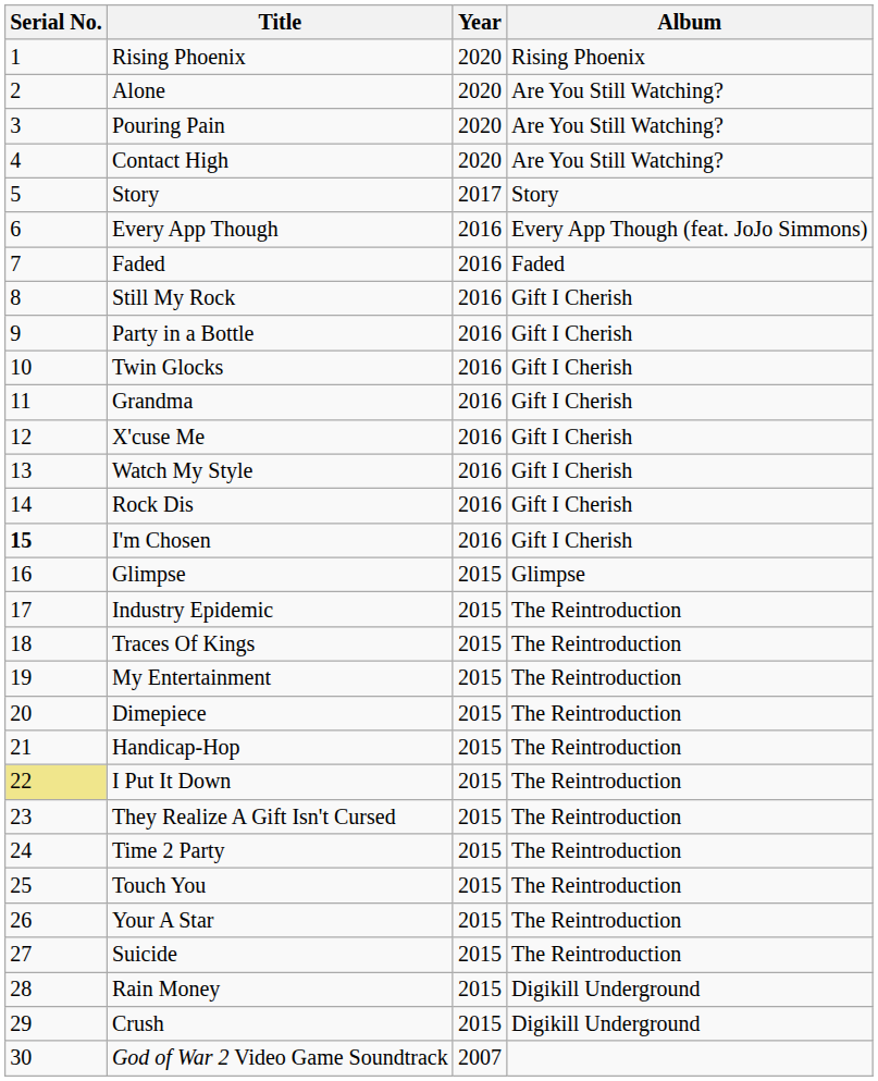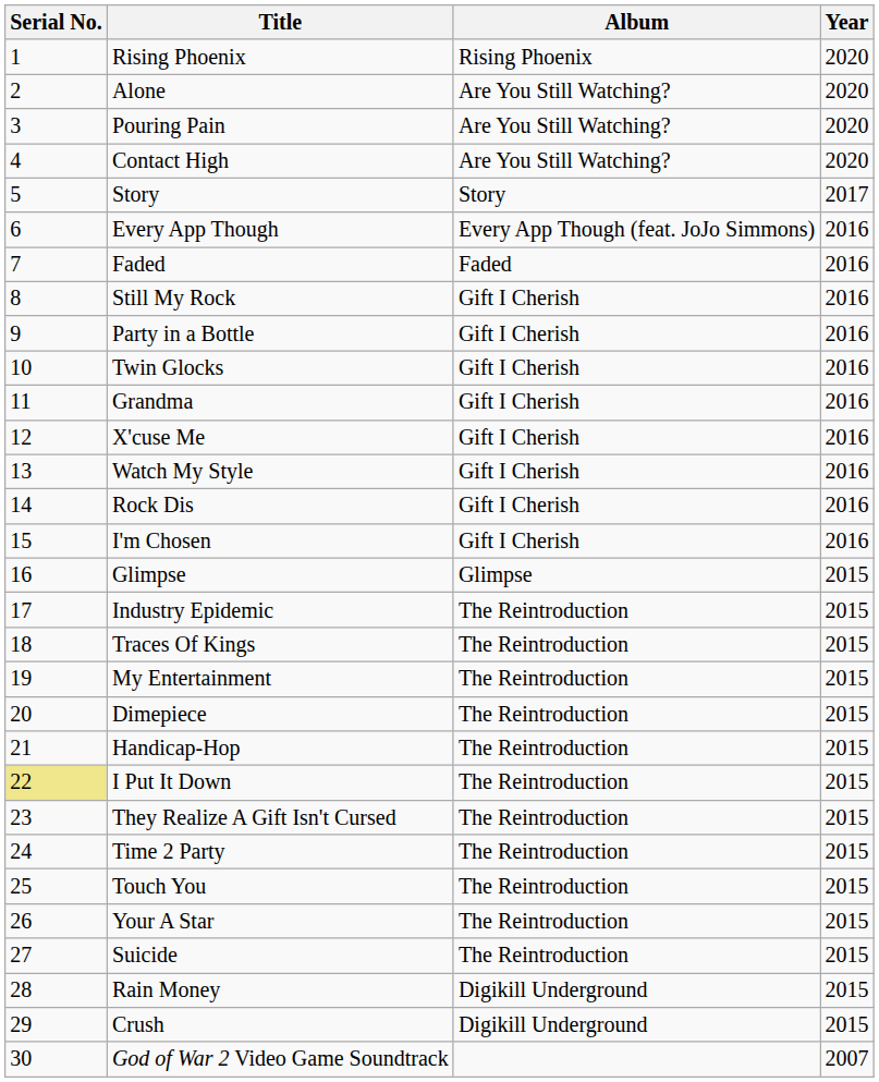columns swapped: Album <-> Year
I'm Chosen | Serial No.: bold -> normal
